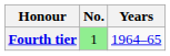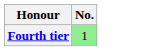- column: Years | 1964–65
